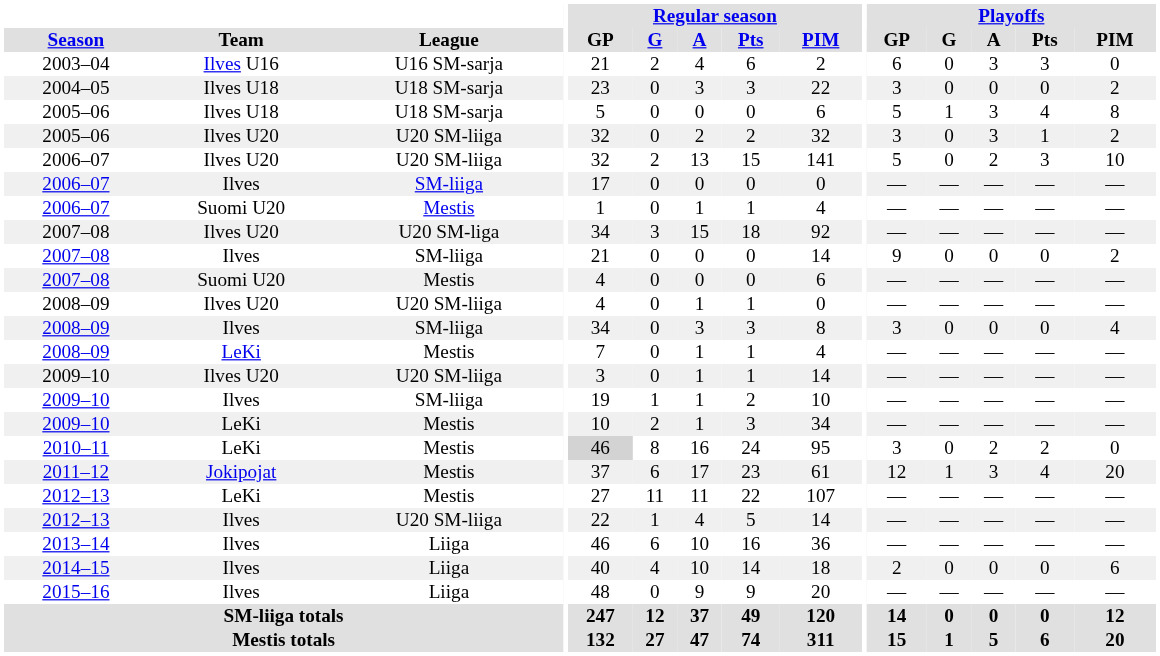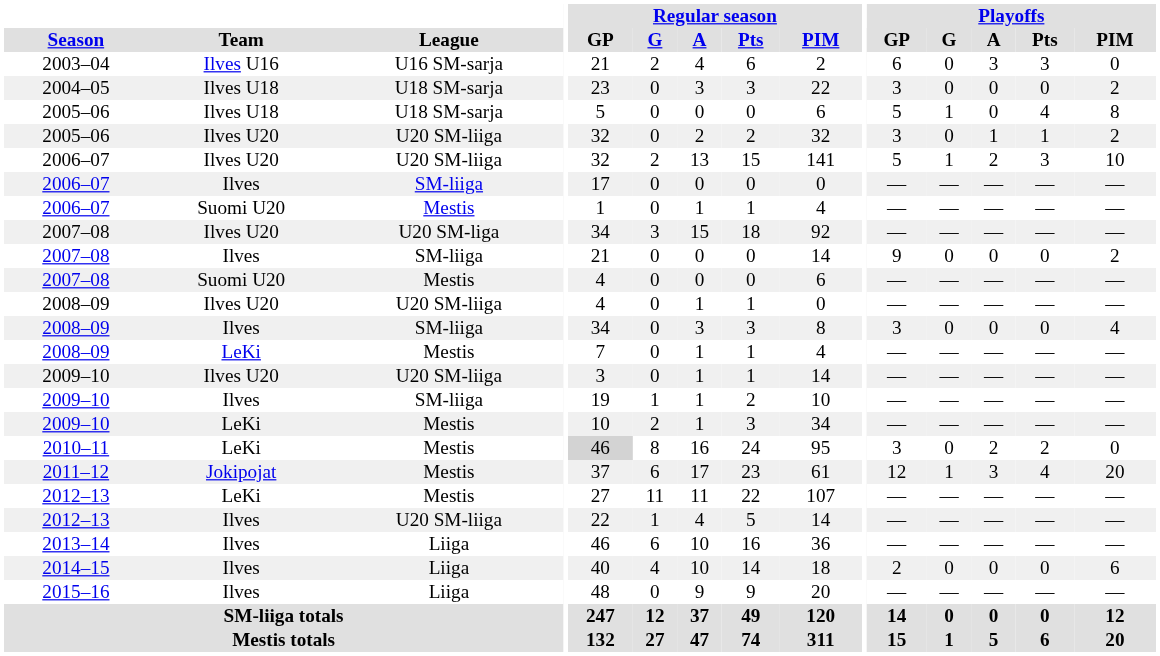2005–06 / Ilves U18 | Playoffs / A: 3 -> 0
2005–06 / Ilves U20 | Playoffs / A: 3 -> 1
2006–07 / Ilves U20 | Playoffs / G: 0 -> 1
